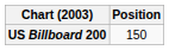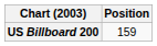US Billboard 200 | Position: 150 -> 159
